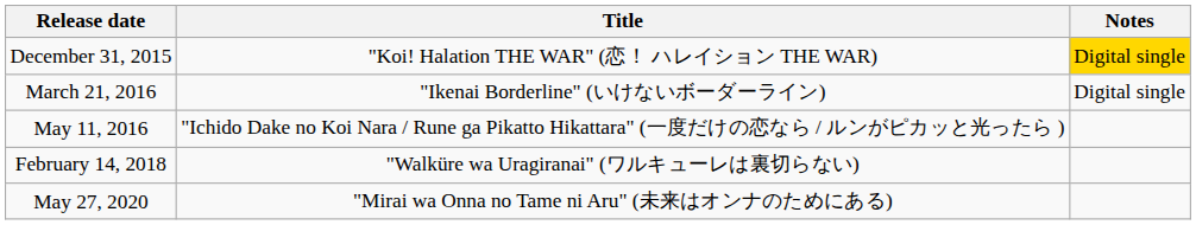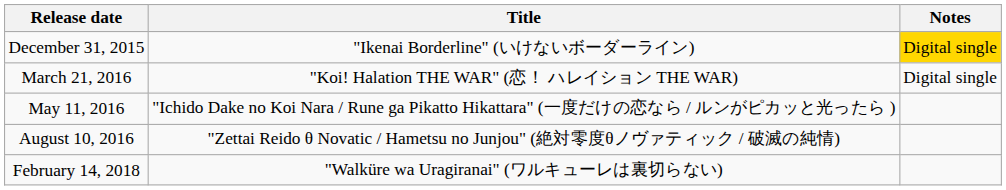December 31, 2015 | Title: "Koi! Halation THE WAR" (恋！ ハレイション THE WAR) -> "Ikenai Borderline" (いけないボーダーライン)
March 21, 2016 | Title: "Ikenai Borderline" (いけないボーダーライン) -> "Koi! Halation THE WAR" (恋！ ハレイション THE WAR)
+ row: August 10, 2016 | "Zettai Reido θ Novatic / Hametsu no Junjou" (絶対零度θノヴァティック / 破滅の純情)
- row: May 27, 2020 | "Mirai wa Onna no Tame ni Aru" (未来はオンナのためにある)
